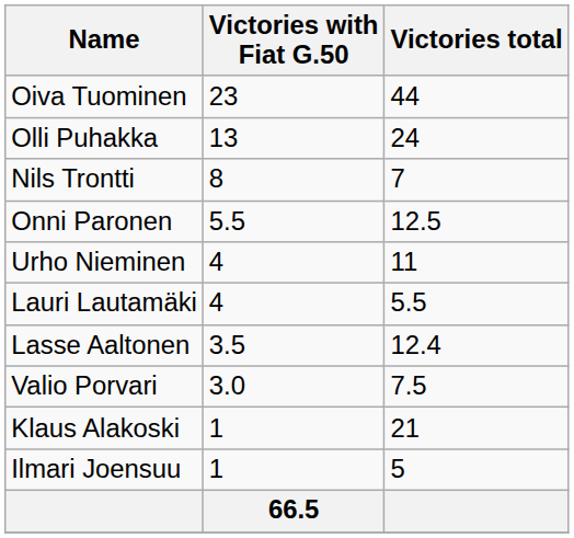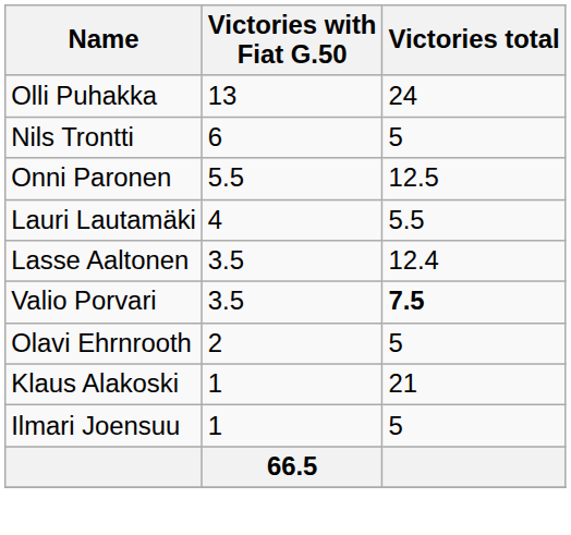- row: Oiva Tuominen | 23 | 44
Nils Trontti | Victories with Fiat G.50: 8 -> 6
Nils Trontti | Victories total: 7 -> 5
- row: Urho Nieminen | 4 | 11
Valio Porvari | Victories with Fiat G.50: 3.0 -> 3.5
Valio Porvari | Victories total: normal -> bold
+ row: Olavi Ehrnrooth | 2 | 5
